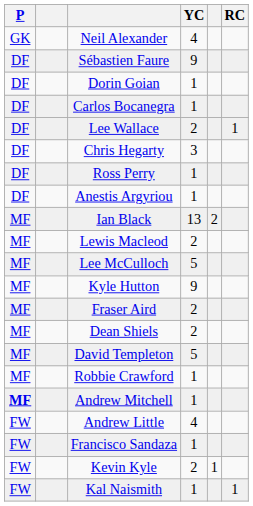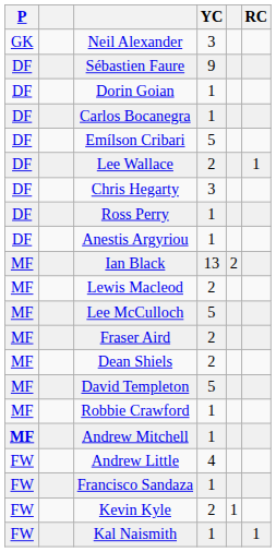Neil Alexander | YC: 4 -> 3
+ row: DF | Emílson Cribari | 5
- row: MF | Kyle Hutton | 9
